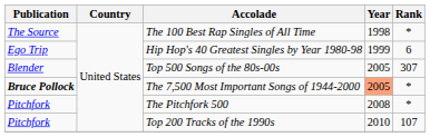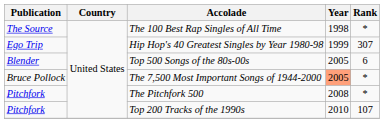Hip Hop's 40 Greatest Singles by Year 1980-98 | Rank: 6 -> 307
Top 500 Songs of the 80s-00s | Rank: 307 -> 6
The 7,500 Most Important Songs of 1944-2000 | Publication: bold -> normal
